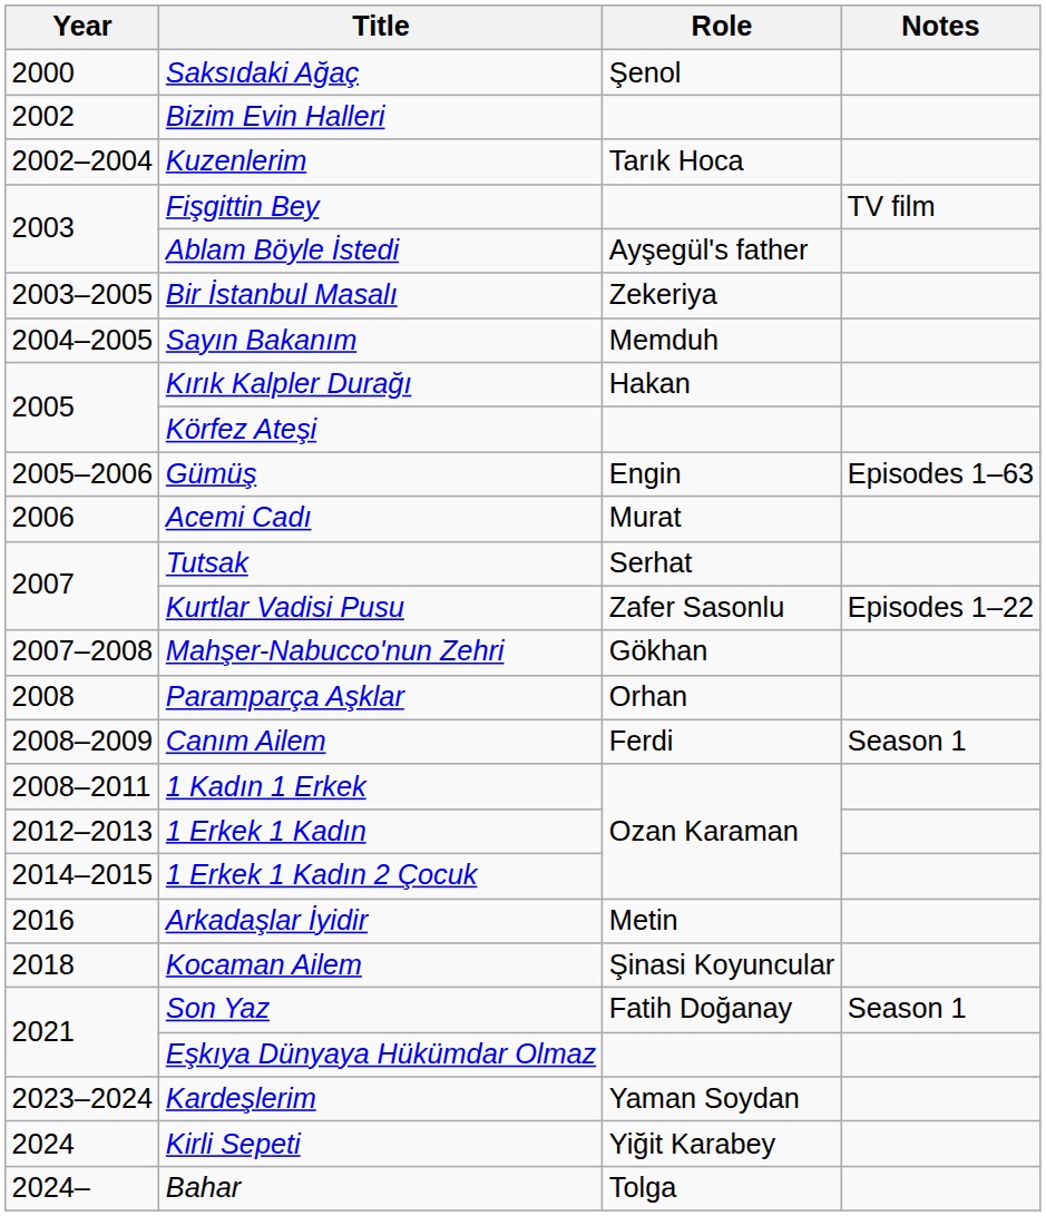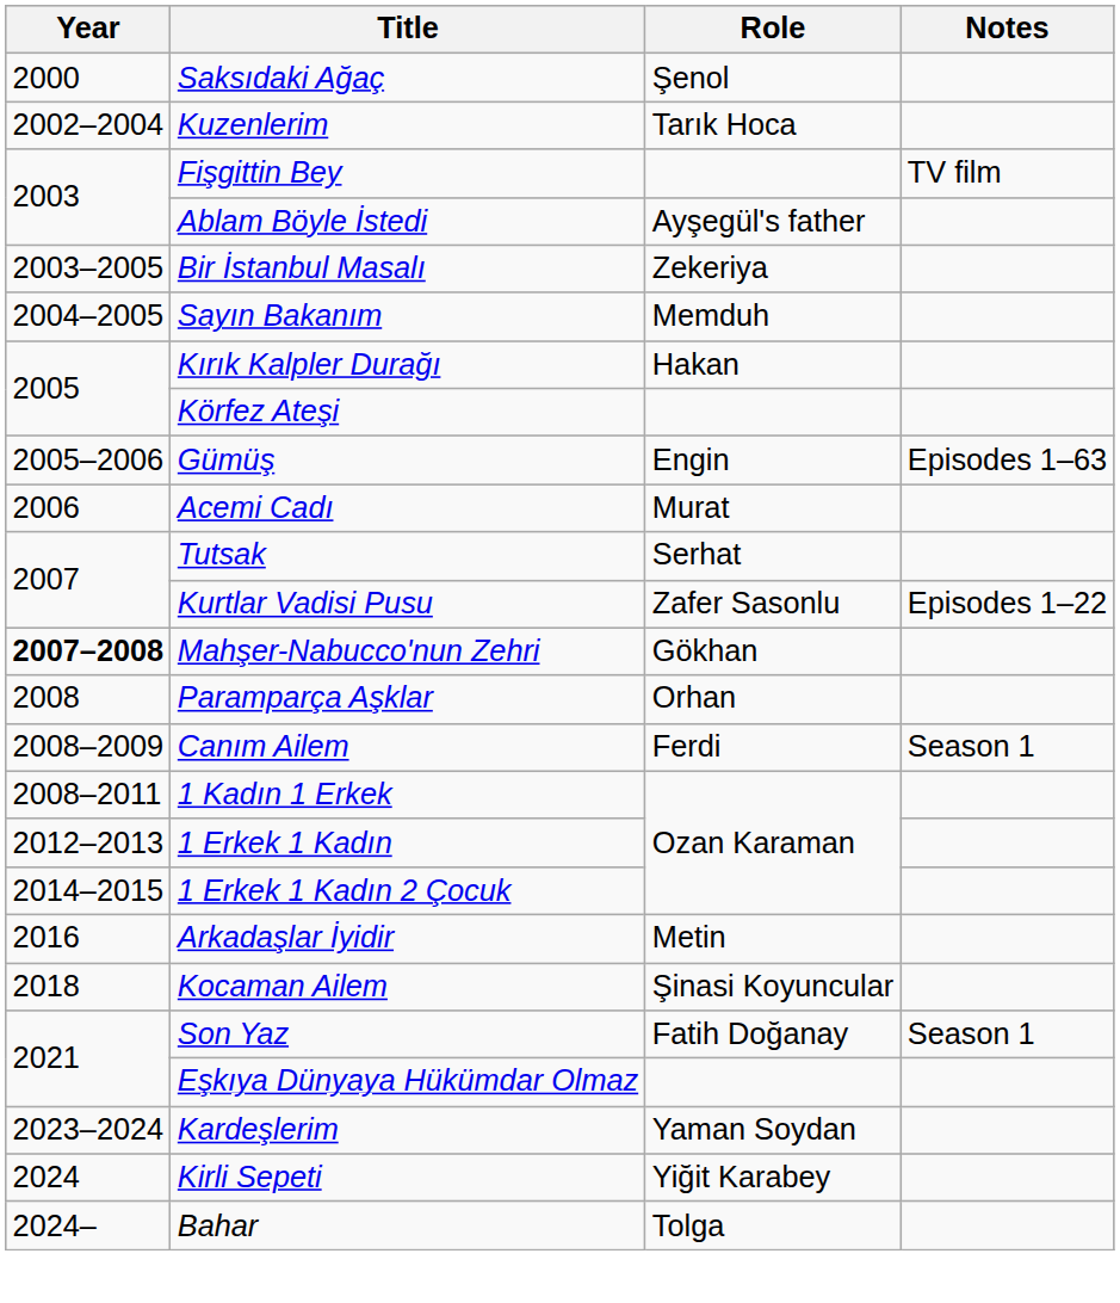- row: 2002 | Bizim Evin Halleri
Mahşer-Nabucco'nun Zehri | Year: normal -> bold
